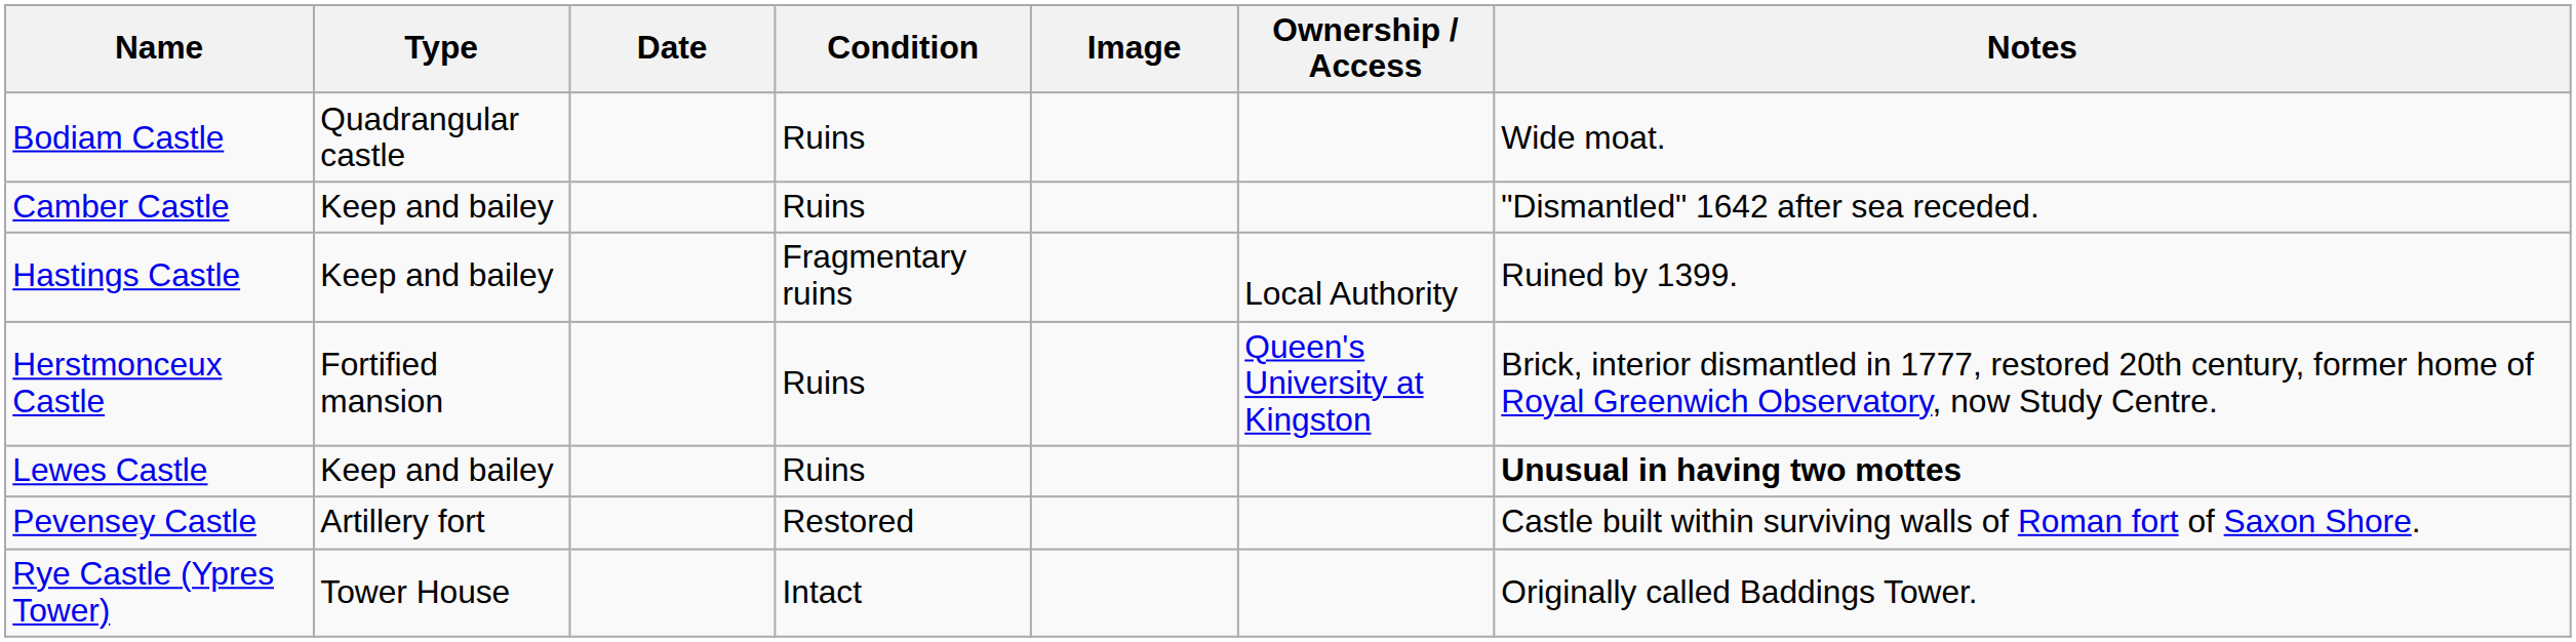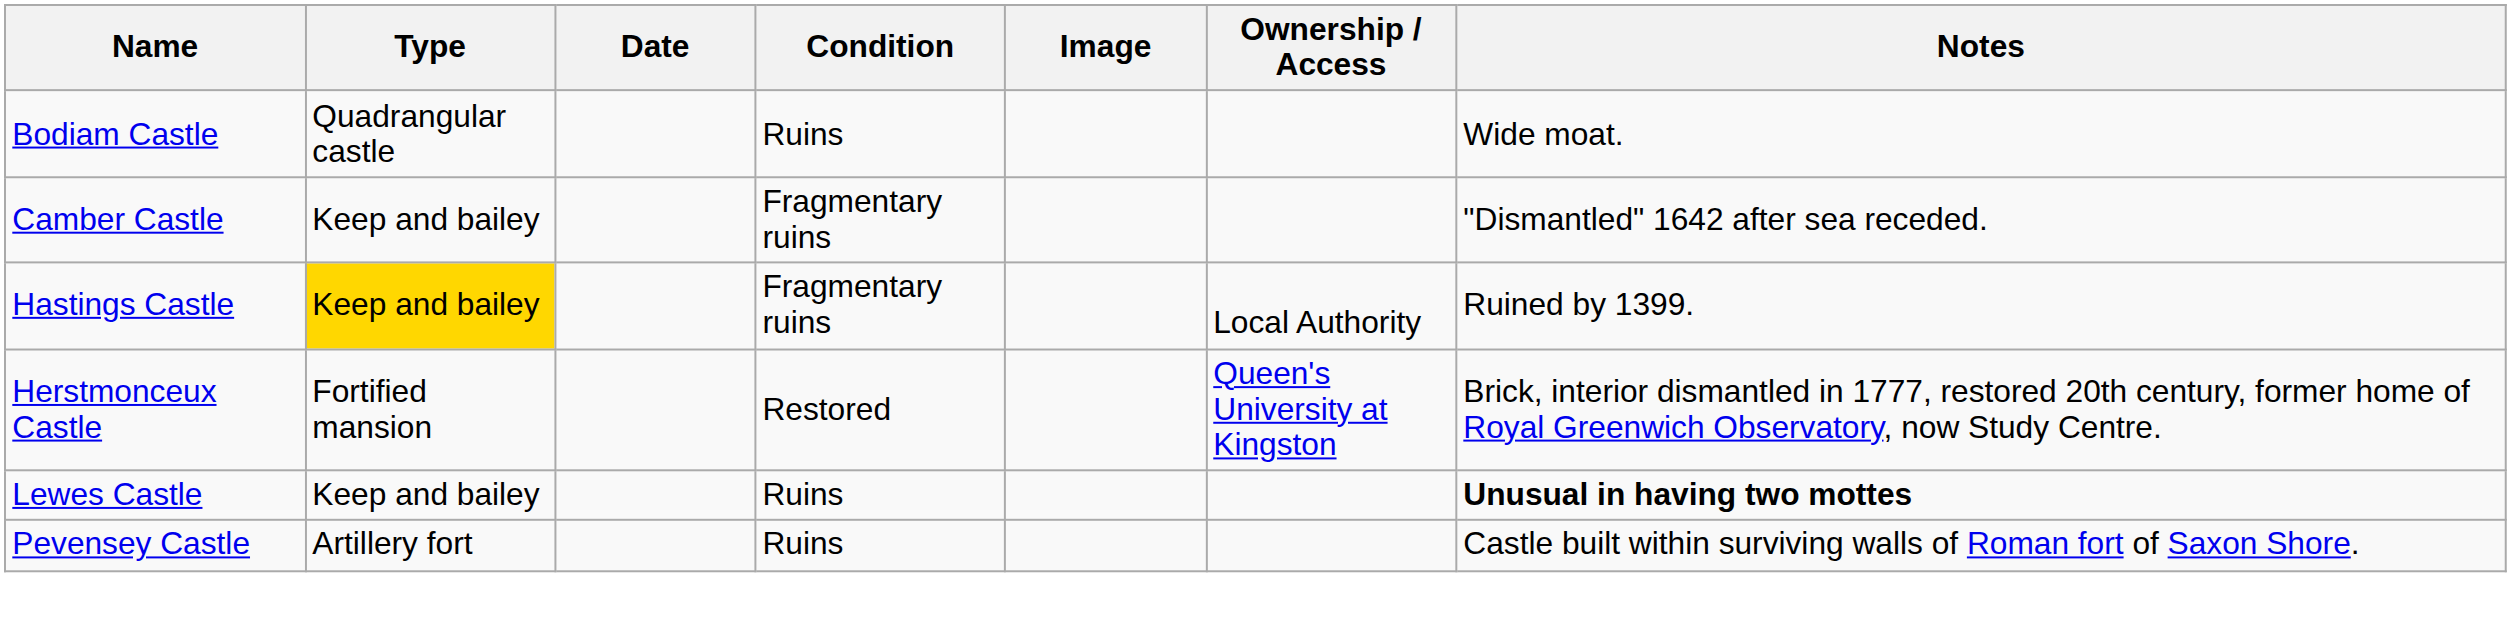Camber Castle | Condition: Ruins -> Fragmentary ruins
Hastings Castle | Type: no background -> gold background
Herstmonceux Castle | Condition: Ruins -> Restored
Pevensey Castle | Condition: Restored -> Ruins
- row: Rye Castle (Ypres Tower) | Tower House | Intact | Originally called Baddings Tower.
